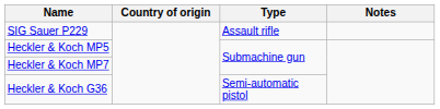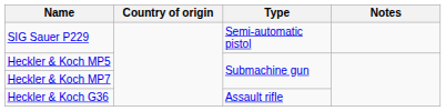SIG Sauer P229 | Type: Assault rifle -> Semi-automatic pistol
Heckler & Koch G36 | Type: Semi-automatic pistol -> Assault rifle
